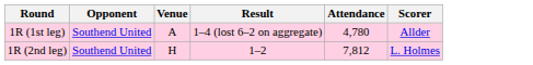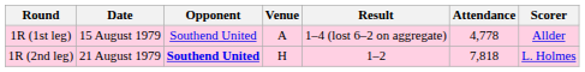+ column: Date | 15 August 1979 | 21 August 1979
1R (1st leg) | Attendance: 4,780 -> 4,778
1R (2nd leg) | Opponent: normal -> bold
1R (2nd leg) | Attendance: 7,812 -> 7,818
